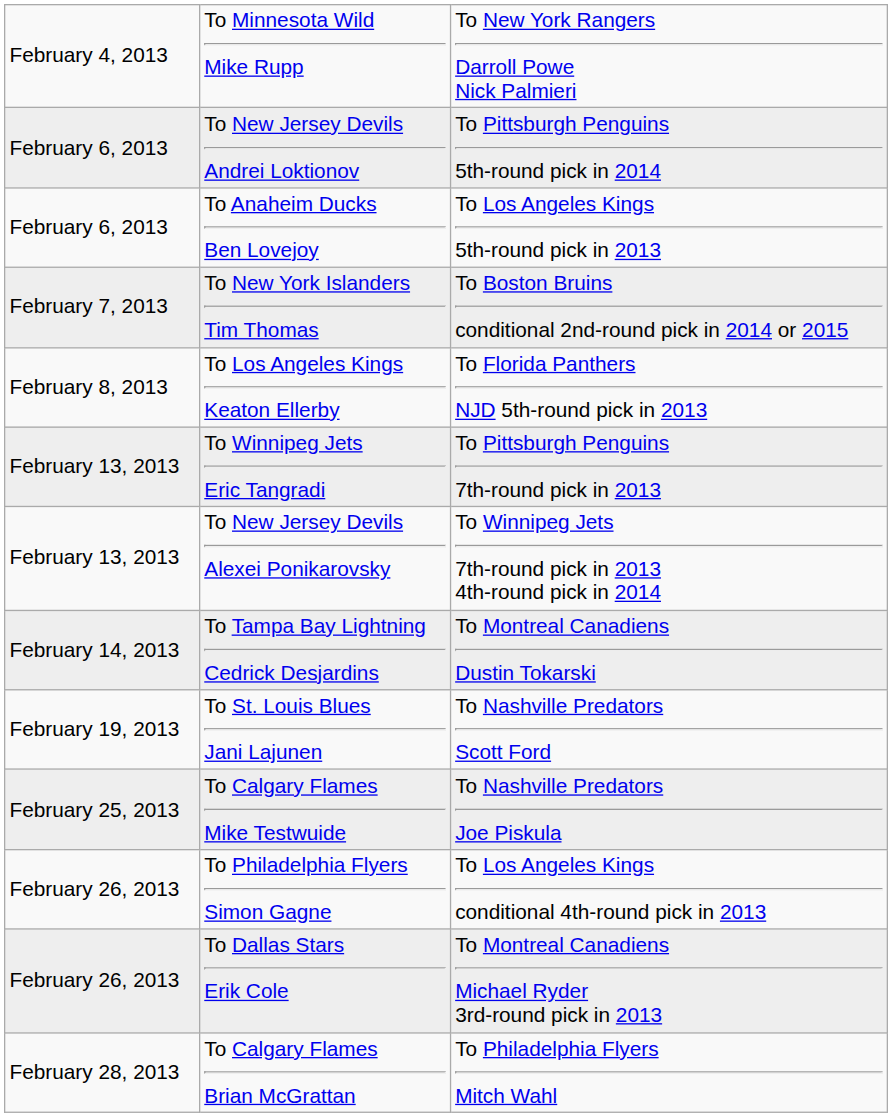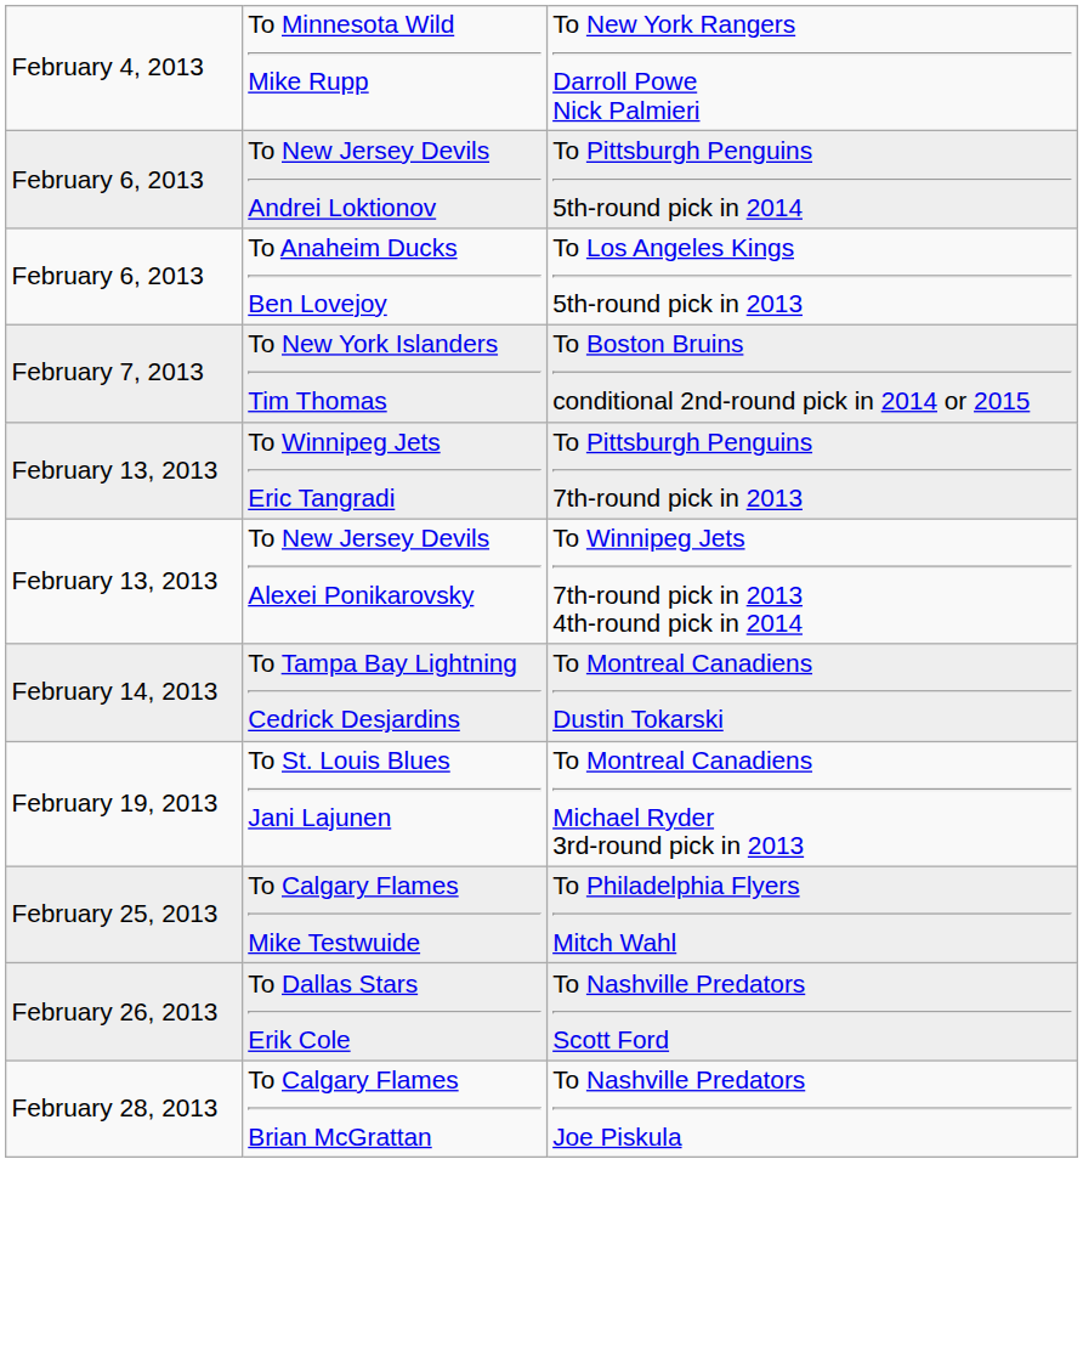- row: February 8, 2013 | To Los Angeles Kings Keaton Ellerby | To Florida Panthers NJD 5th-round pick in 2013
To St. Louis Blues Jani Lajunen | column 3: To Nashville Predators Scott Ford -> To Montreal Canadiens Michael Ryder 3rd-round pick in 2013
To Calgary Flames Mike Testwuide | column 3: To Nashville Predators Joe Piskula -> To Philadelphia Flyers Mitch Wahl
- row: February 26, 2013 | To Philadelphia Flyers Simon Gagne | To Los Angeles Kings conditional 4th-round pick in 2013
To Dallas Stars Erik Cole | column 3: To Montreal Canadiens Michael Ryder 3rd-round pick in 2013 -> To Nashville Predators Scott Ford
To Calgary Flames Brian McGrattan | column 3: To Philadelphia Flyers Mitch Wahl -> To Nashville Predators Joe Piskula
